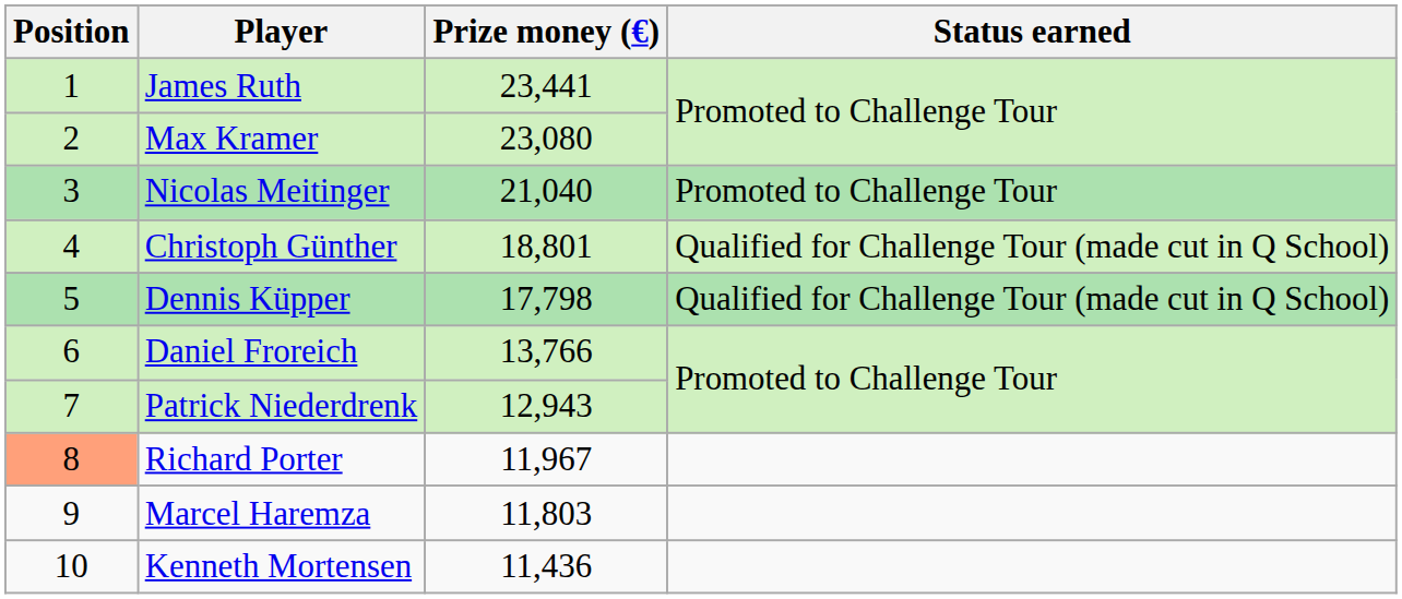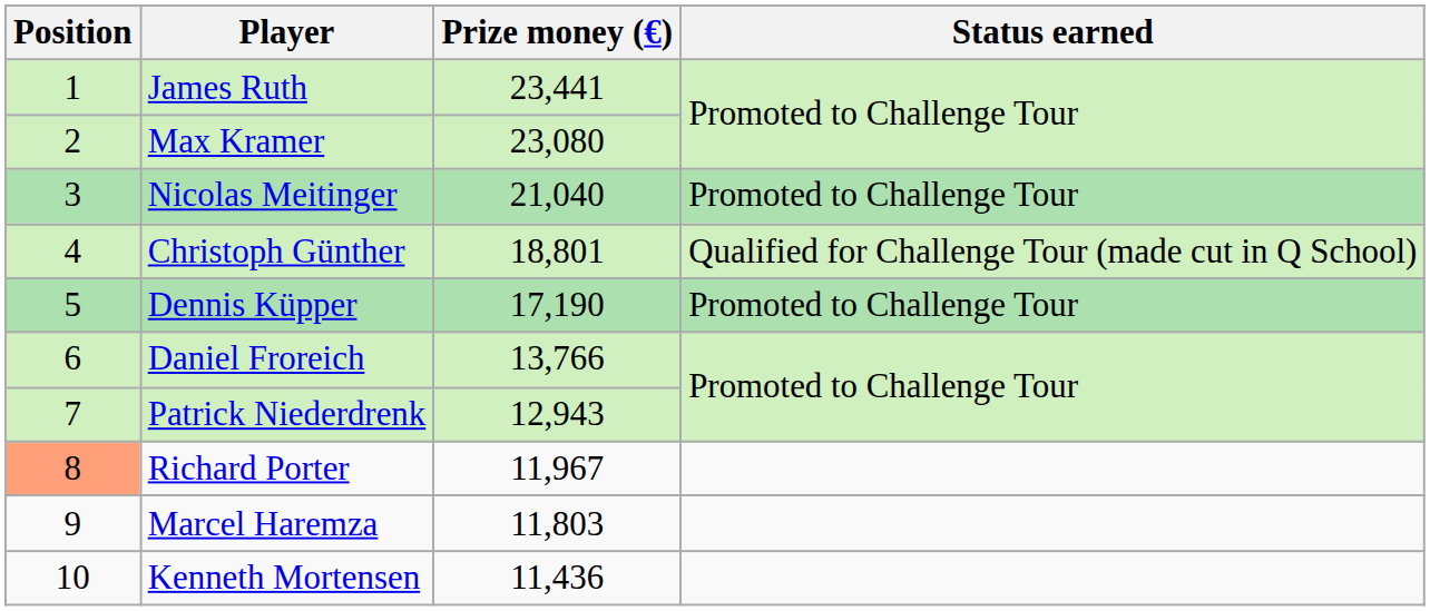Dennis Küpper | Prize money (€): 17,798 -> 17,190
Dennis Küpper | Status earned: Qualified for Challenge Tour (made cut in Q School) -> Promoted to Challenge Tour
